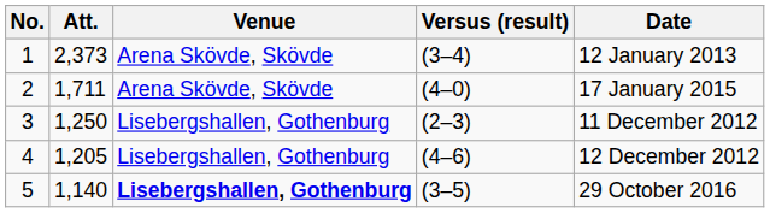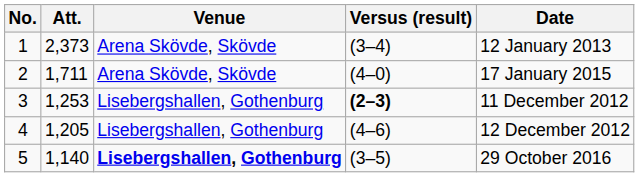3 | Att.: 1,250 -> 1,253
3 | Versus (result): normal -> bold
